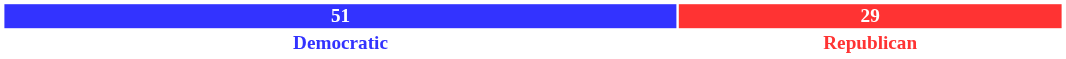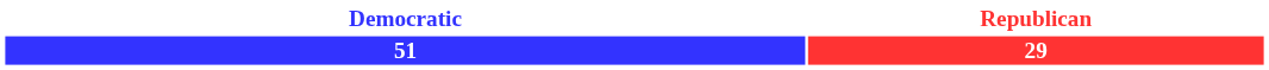rows swapped: 51 <-> Democratic
